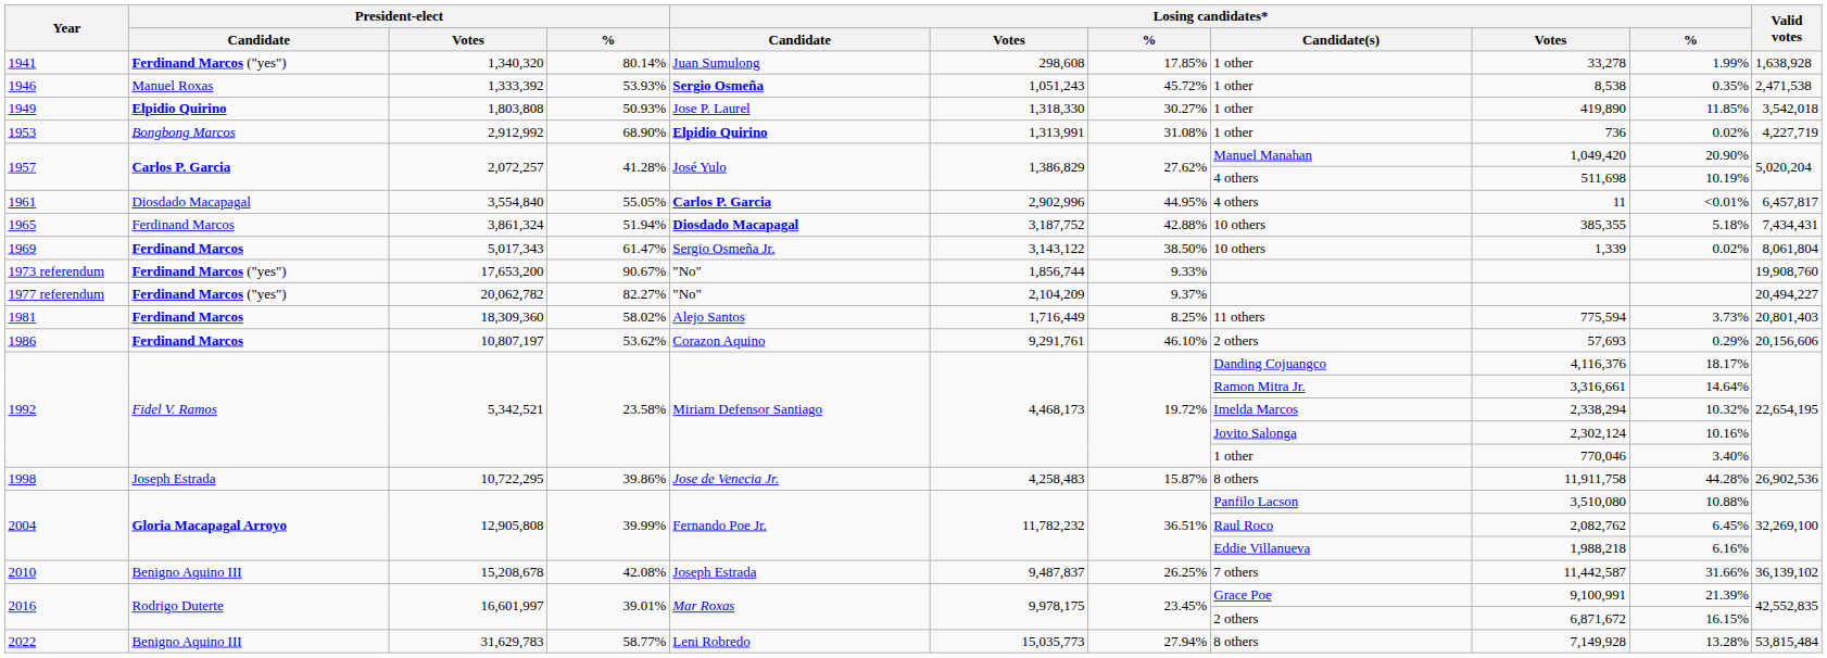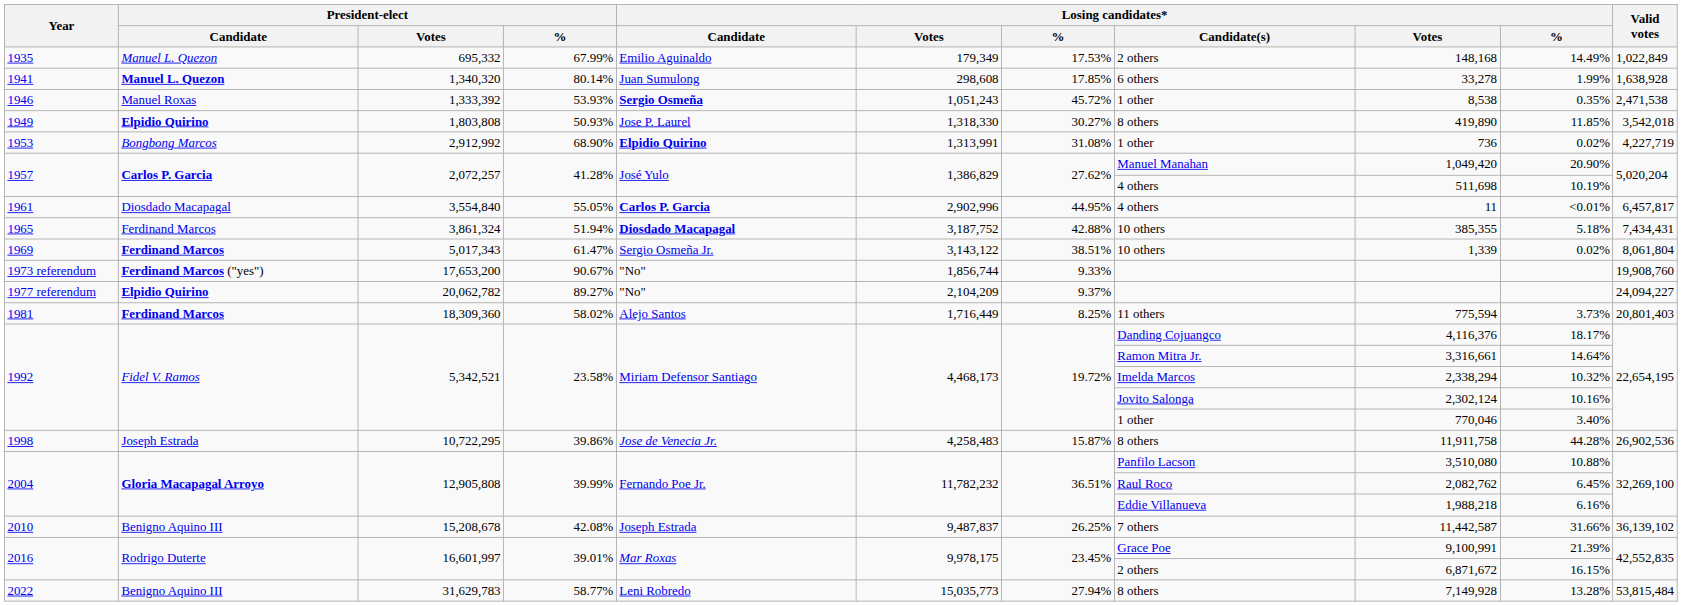+ row: 1935 | Manuel L. Quezon | 695,332 | 67.99% | Emilio Aguinaldo | 179,349 | 17.53% | 2 others | 148,168 | 14.49% | 1,022,849
1941 | President-elect / Candidate: Ferdinand Marcos ("yes") -> Manuel L. Quezon
1941 | Losing candidates* / Candidate(s): 1 other -> 6 others
1949 | Losing candidates* / Candidate(s): 1 other -> 8 others
1969 | column 7: 38.50% -> 38.51%
1977 referendum | President-elect / Candidate: Ferdinand Marcos ("yes") -> Elpidio Quirino
1977 referendum | President-elect / %: 82.27% -> 89.27%
1977 referendum | Valid votes: 20,494,227 -> 24,094,227
- row: 1986 | Ferdinand Marcos | 10,807,197 | 53.62% | Corazon Aquino | 9,291,761 | 46.10% | 2 others | 57,693 | 0.29% | 20,156,606
